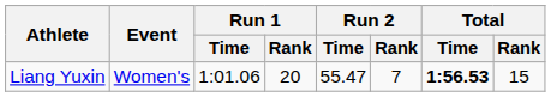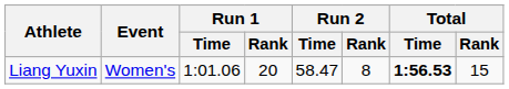Liang Yuxin | Run 2 / Time: 55.47 -> 58.47
Liang Yuxin | Run 2 / Rank: 7 -> 8
